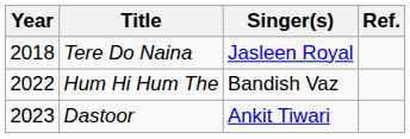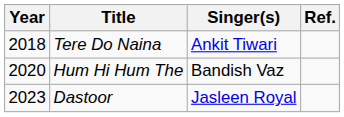Tere Do Naina | Singer(s): Jasleen Royal -> Ankit Tiwari
Hum Hi Hum The | Year: 2022 -> 2020
Dastoor | Singer(s): Ankit Tiwari -> Jasleen Royal
